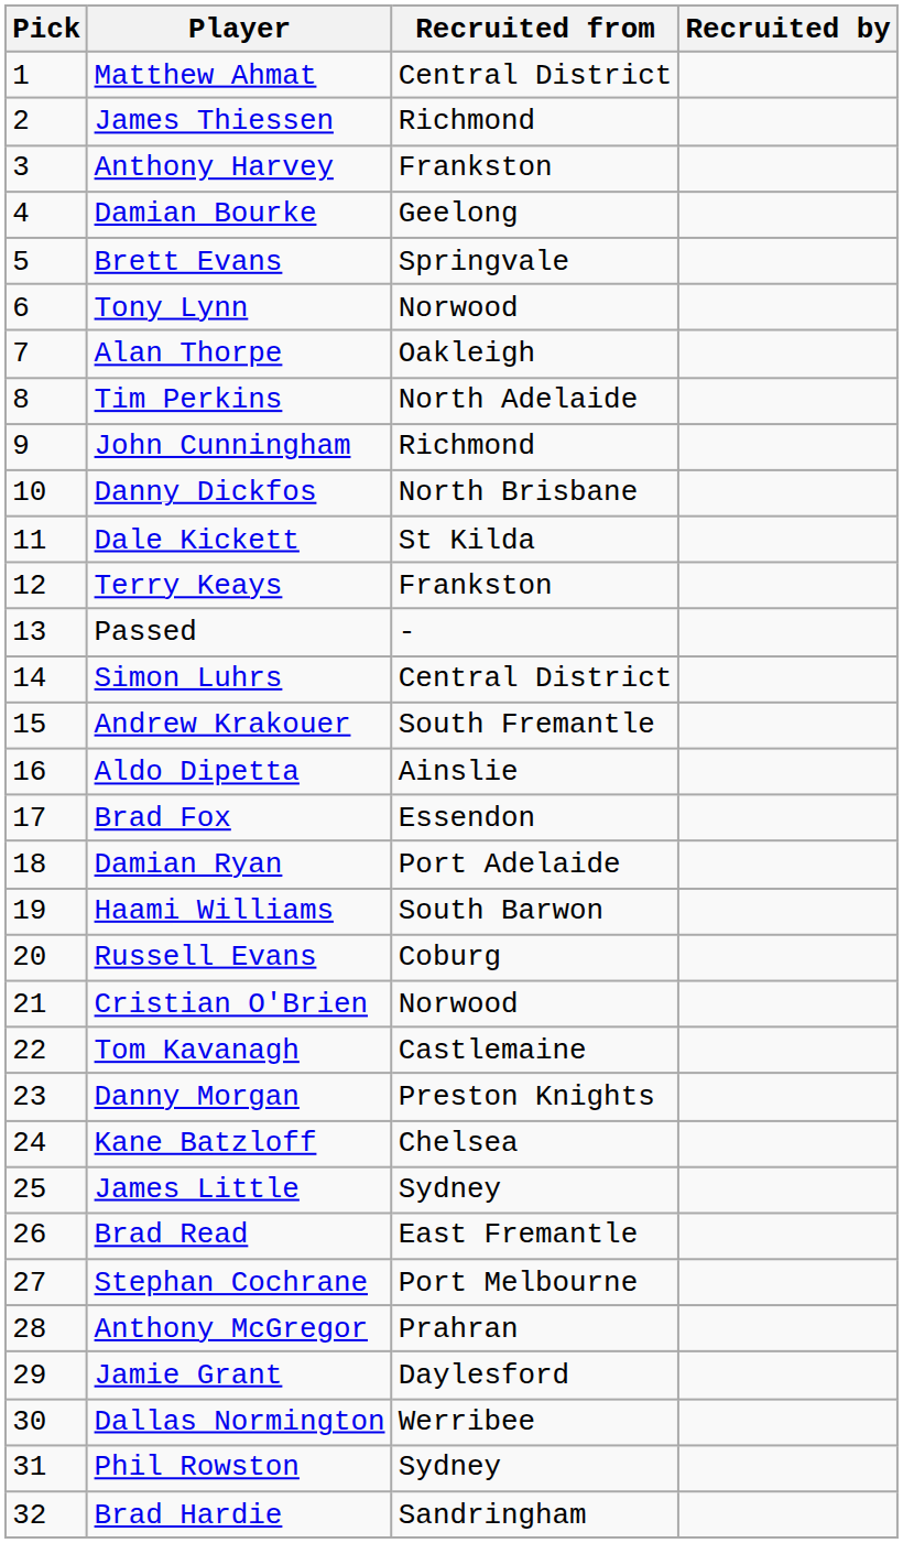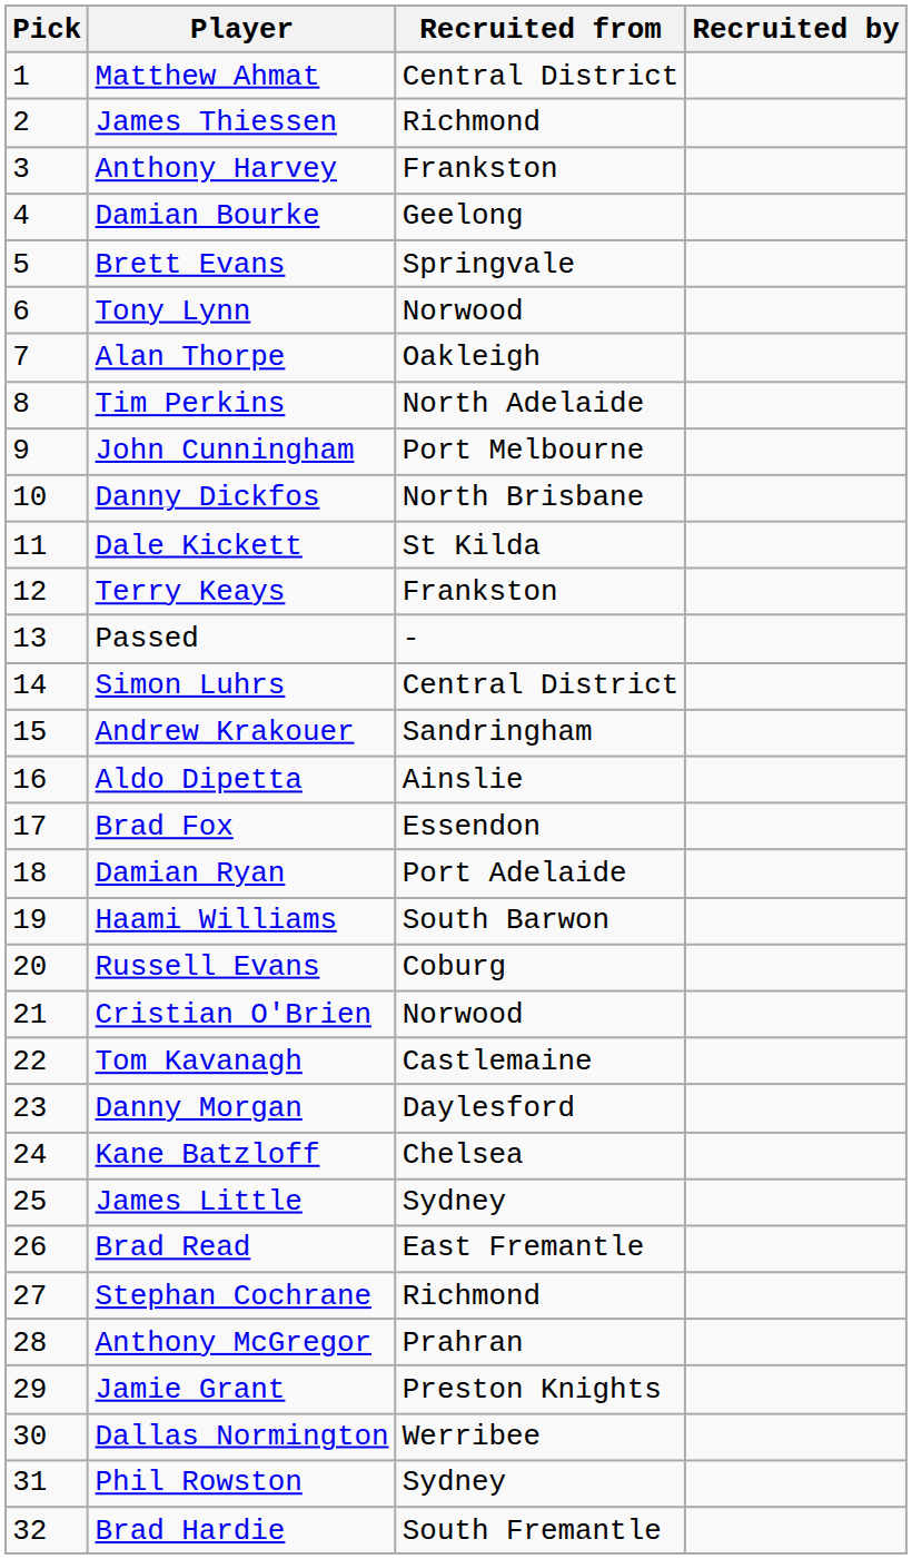John Cunningham | Recruited from: Richmond -> Port Melbourne
Andrew Krakouer | Recruited from: South Fremantle -> Sandringham
Danny Morgan | Recruited from: Preston Knights -> Daylesford
Stephan Cochrane | Recruited from: Port Melbourne -> Richmond
Jamie Grant | Recruited from: Daylesford -> Preston Knights
Brad Hardie | Recruited from: Sandringham -> South Fremantle
